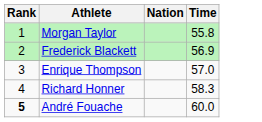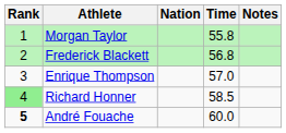+ column: Notes
Frederick Blackett | Time: 56.9 -> 56.8
Richard Honner | Rank: no background -> lightgreen background
Richard Honner | Time: 58.3 -> 58.5
